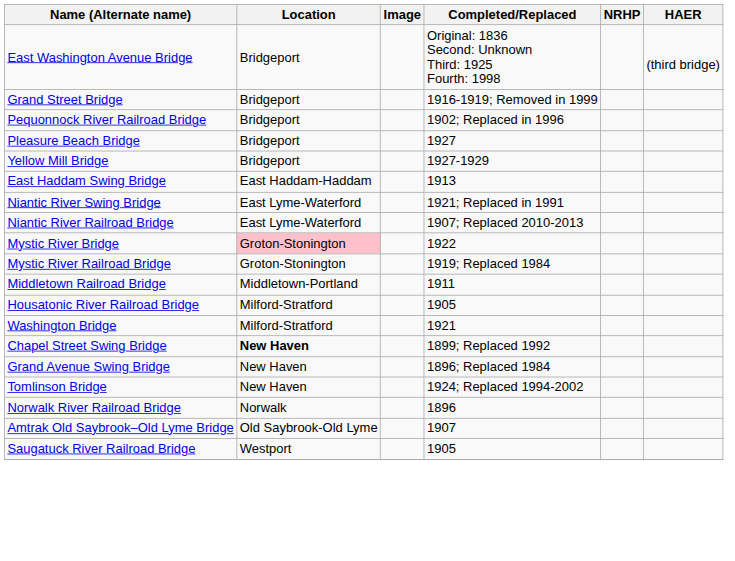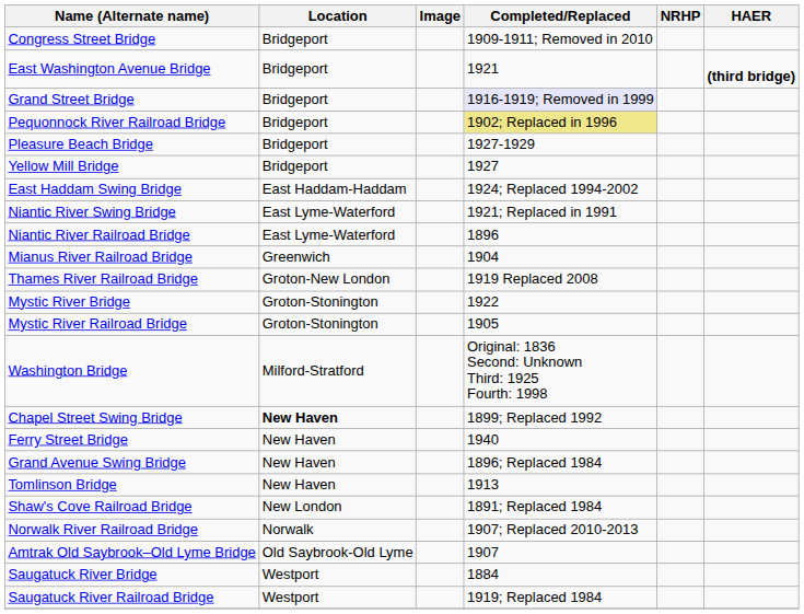+ row: Congress Street Bridge | Bridgeport | 1909-1911; Removed in 2010
East Washington Avenue Bridge | Completed/Replaced: Original: 1836 Second: Unknown Third: 1925 Fourth: 1998 -> 1921
East Washington Avenue Bridge | HAER: normal -> bold
Grand Street Bridge | Completed/Replaced: no background -> lavender background
Pequonnock River Railroad Bridge | Completed/Replaced: no background -> khaki background
Pleasure Beach Bridge | Completed/Replaced: 1927 -> 1927-1929
Yellow Mill Bridge | Completed/Replaced: 1927-1929 -> 1927
East Haddam Swing Bridge | Completed/Replaced: 1913 -> 1924; Replaced 1994-2002
Niantic River Railroad Bridge | Completed/Replaced: 1907; Replaced 2010-2013 -> 1896
+ row: Mianus River Railroad Bridge | Greenwich | 1904
+ row: Thames River Railroad Bridge | Groton-New London | 1919 Replaced 2008
Mystic River Bridge | Location: pink background -> no background
Mystic River Railroad Bridge | Completed/Replaced: 1919; Replaced 1984 -> 1905
- row: Middletown Railroad Bridge | Middletown-Portland | 1911
- row: Housatonic River Railroad Bridge | Milford-Stratford | 1905
Washington Bridge | Completed/Replaced: 1921 -> Original: 1836 Second: Unknown Third: 1925 Fourth: 1998
+ row: Ferry Street Bridge | New Haven | 1940
Tomlinson Bridge | Completed/Replaced: 1924; Replaced 1994-2002 -> 1913
+ row: Shaw's Cove Railroad Bridge | New London | 1891; Replaced 1984
Norwalk River Railroad Bridge | Completed/Replaced: 1896 -> 1907; Replaced 2010-2013
+ row: Saugatuck River Bridge | Westport | 1884
Saugatuck River Railroad Bridge | Completed/Replaced: 1905 -> 1919; Replaced 1984
